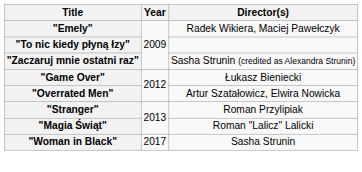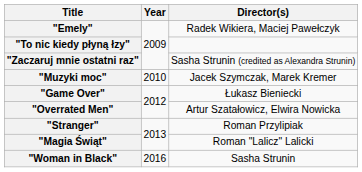+ row: "Muzyki moc" | 2010 | Jacek Szymczak, Marek Kremer
"Woman in Black" | Year: 2017 -> 2016
